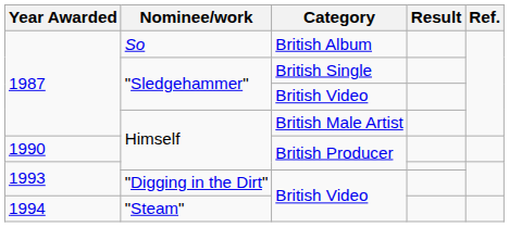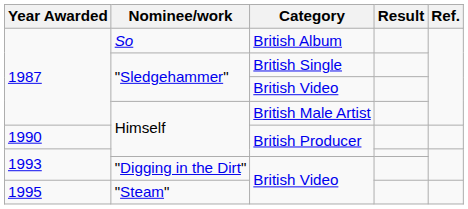"Steam" | Year Awarded: 1994 -> 1995
